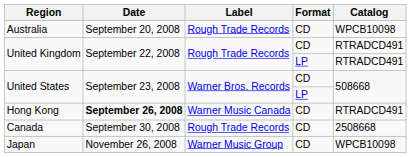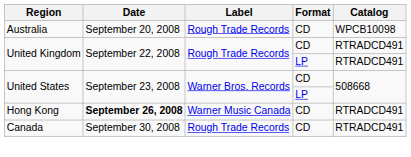Canada | Catalog: 2508668 -> RTRADCD491
- row: Japan | November 26, 2008 | Warner Music Group | CD | WPCB10098
